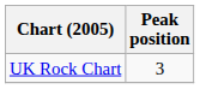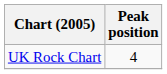UK Rock Chart | Peak position: 3 -> 4
